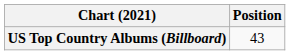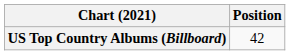US Top Country Albums (Billboard) | Position: 43 -> 42
